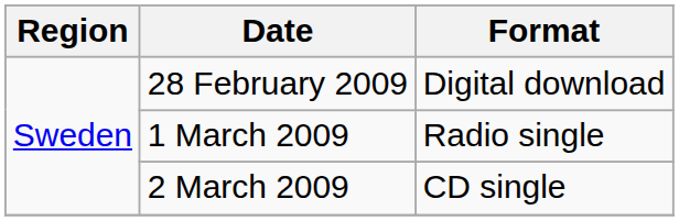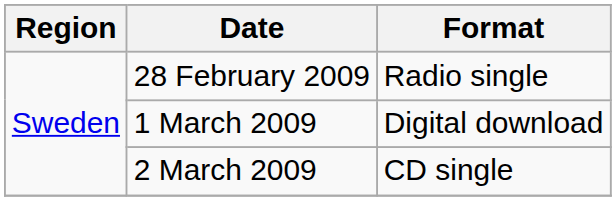28 February 2009 | Format: Digital download -> Radio single
1 March 2009 | Format: Radio single -> Digital download
